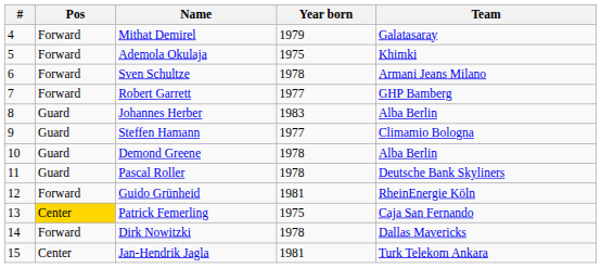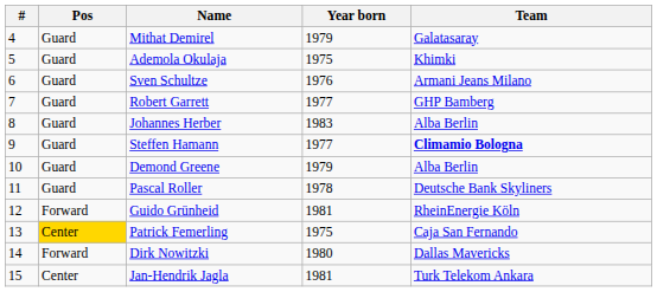Mithat Demirel | Pos: Forward -> Guard
Ademola Okulaja | Pos: Forward -> Guard
Sven Schultze | Pos: Forward -> Guard
Sven Schultze | Year born: 1978 -> 1976
Robert Garrett | Pos: Forward -> Guard
Steffen Hamann | Team: normal -> bold
Demond Greene | Year born: 1978 -> 1979
Dirk Nowitzki | Year born: 1978 -> 1980
